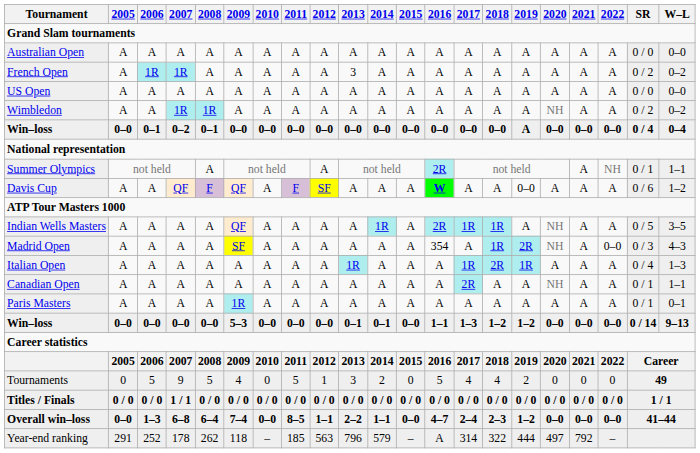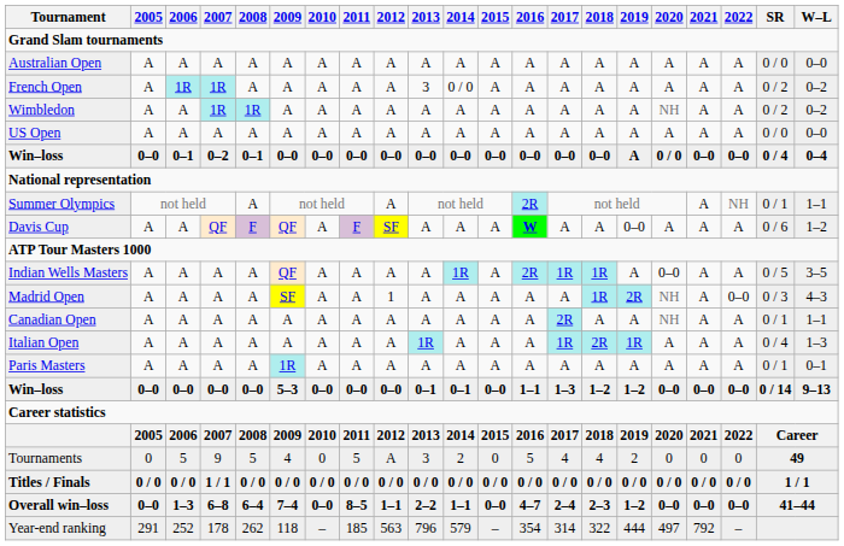French Open | 2014: A -> 0 / 0
rows swapped: Wimbledon <-> US Open
Win–loss / 0–2 | 2020: 0–0 -> 0 / 0
Indian Wells Masters | 2020: NH -> 0–0
Madrid Open | 2012: A -> 1
Madrid Open | 2016: 354 -> A
rows swapped: Italian Open <-> Canadian Open
Tournaments | 2012: 1 -> A
Year-end ranking | 2016: A -> 354
